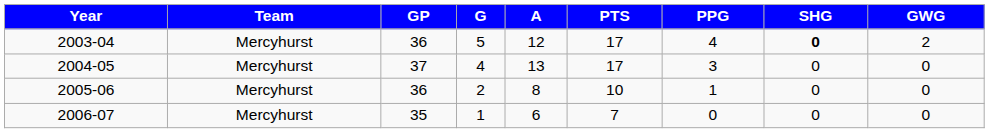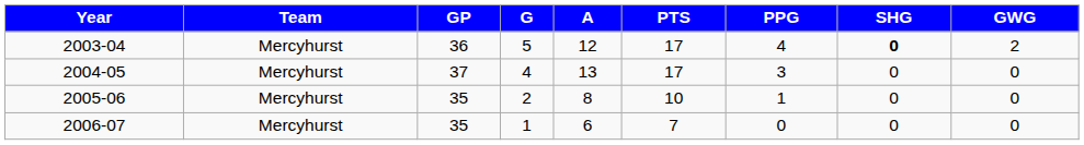2005-06 | GP: 36 -> 35
